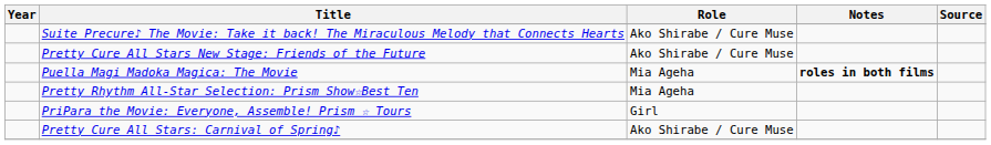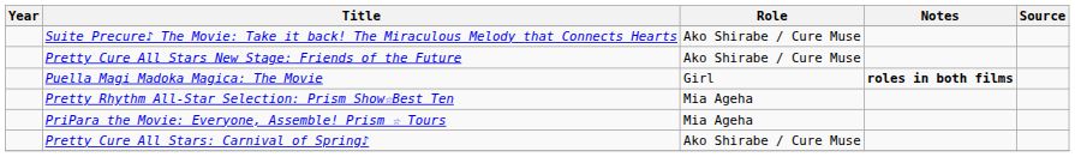Puella Magi Madoka Magica: The Movie | Role: Mia Ageha -> Girl
PriPara the Movie: Everyone, Assemble! Prism ☆ Tours | Role: Girl -> Mia Ageha
